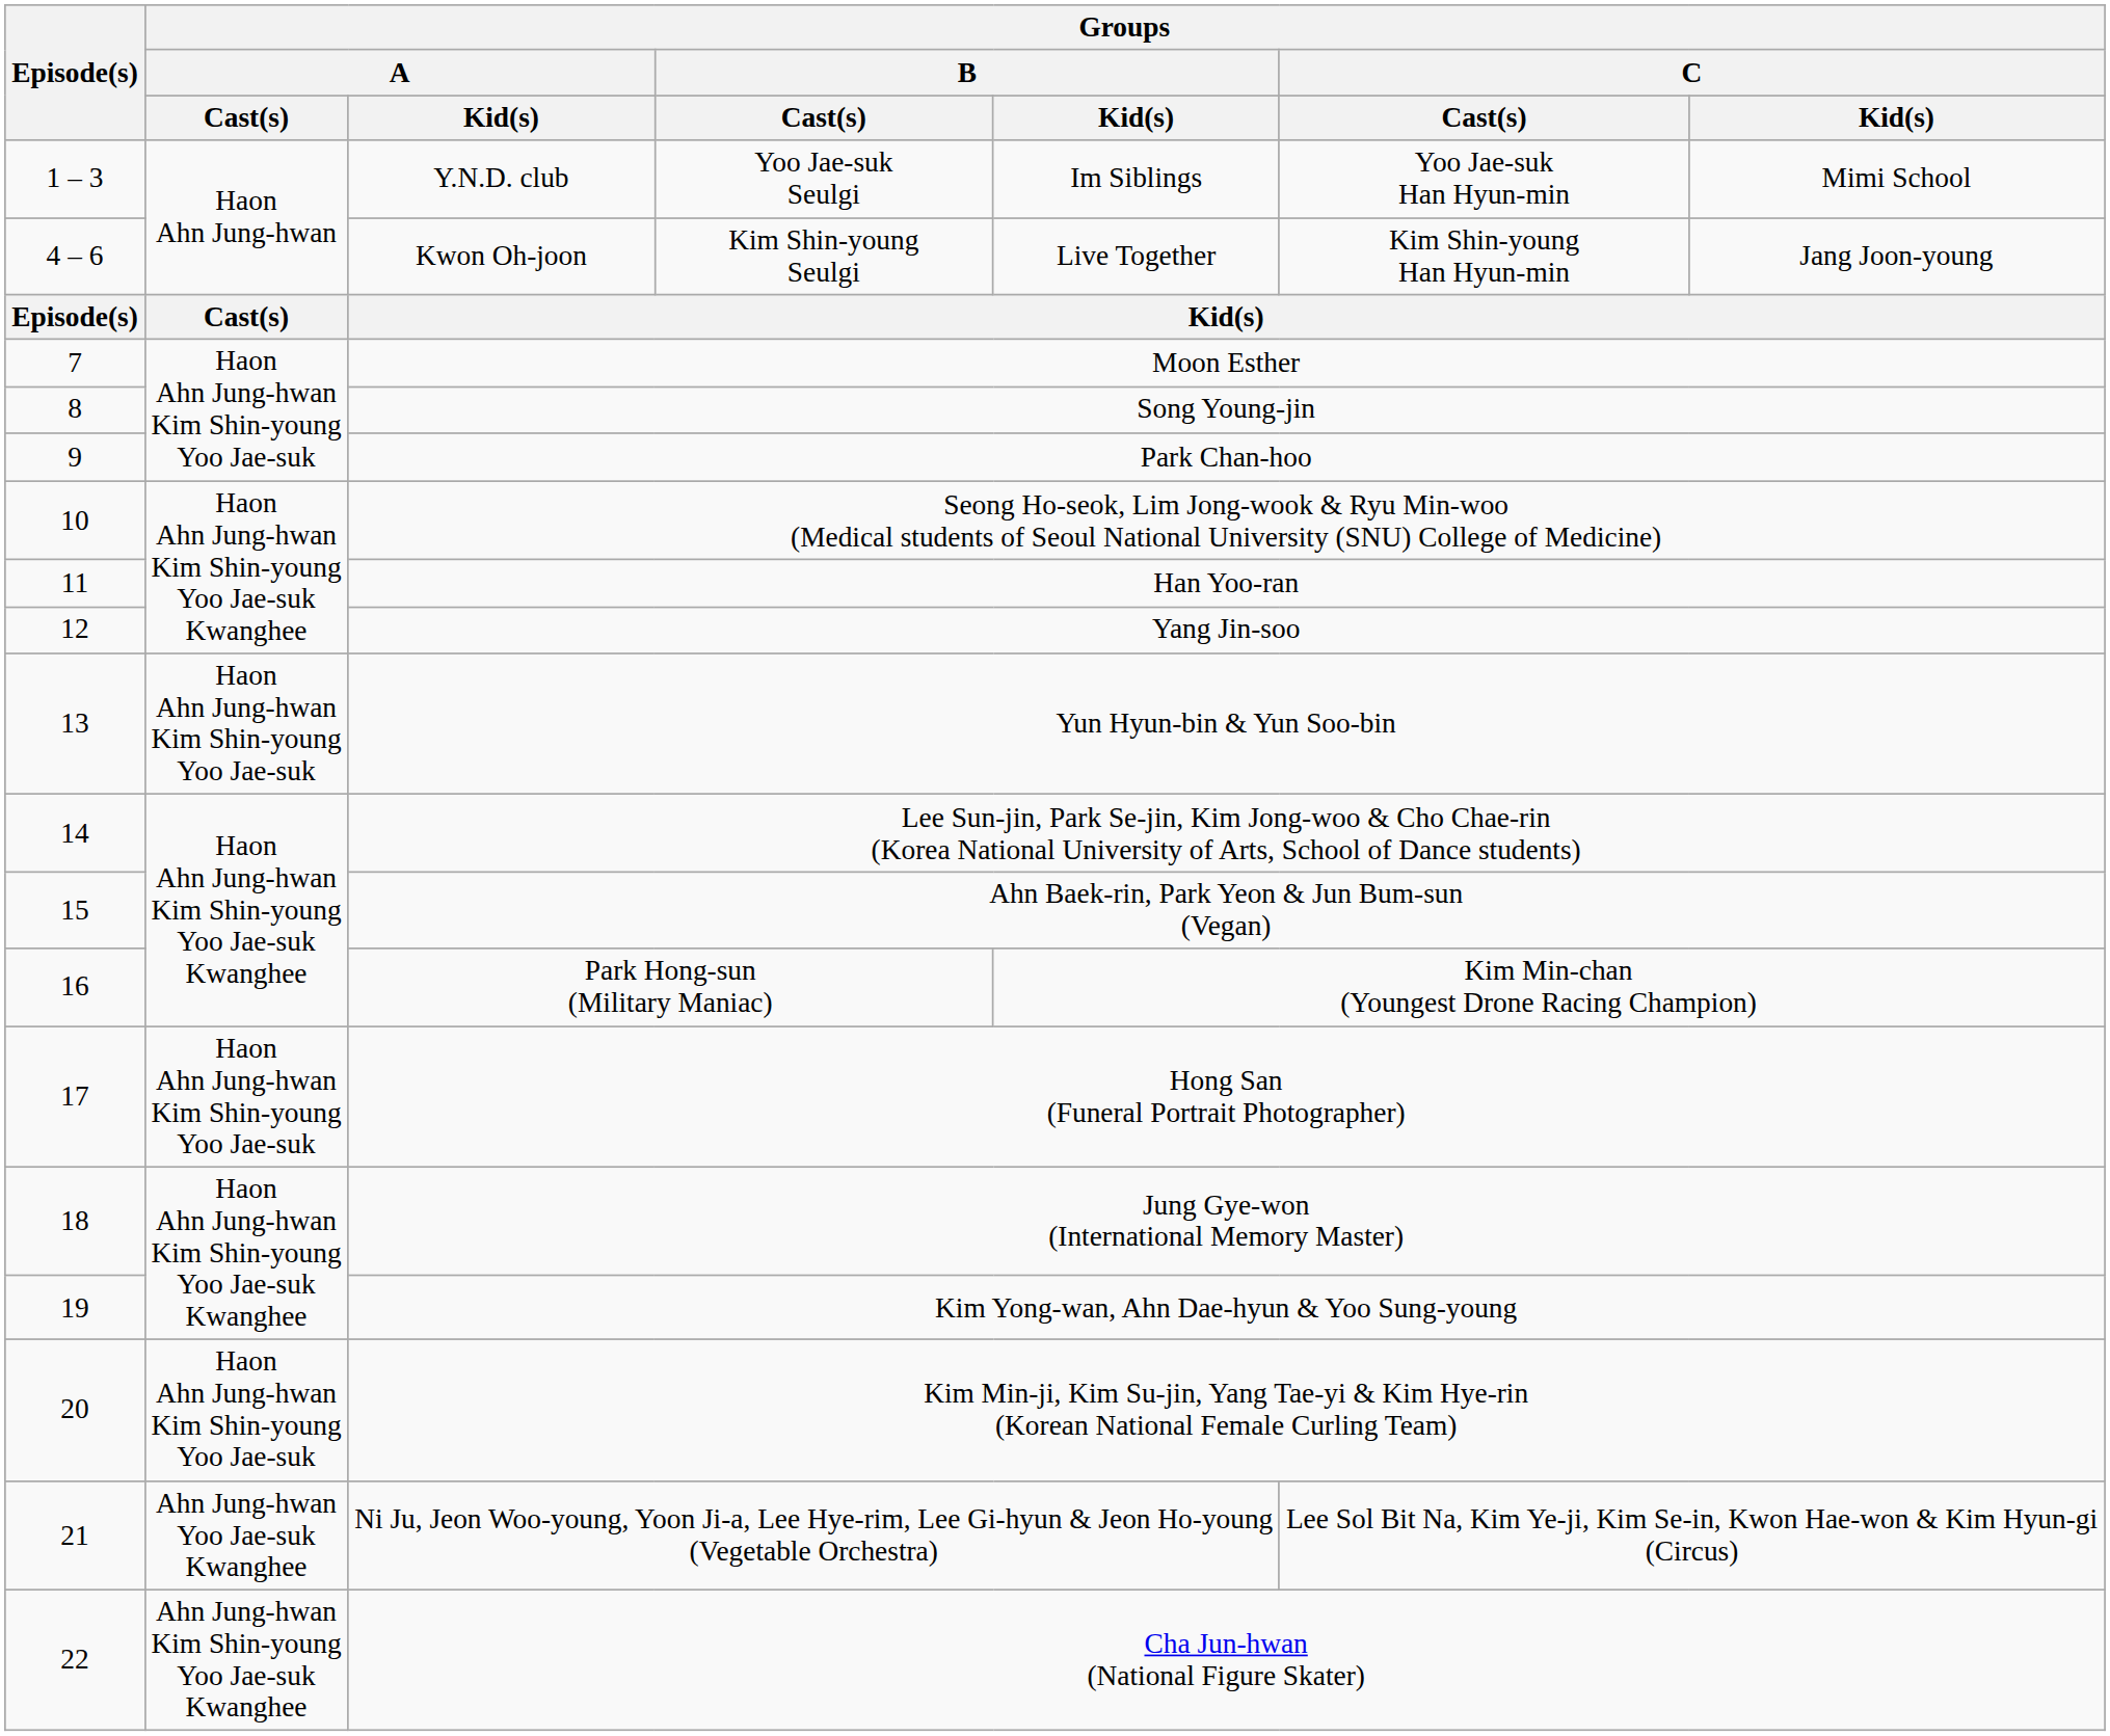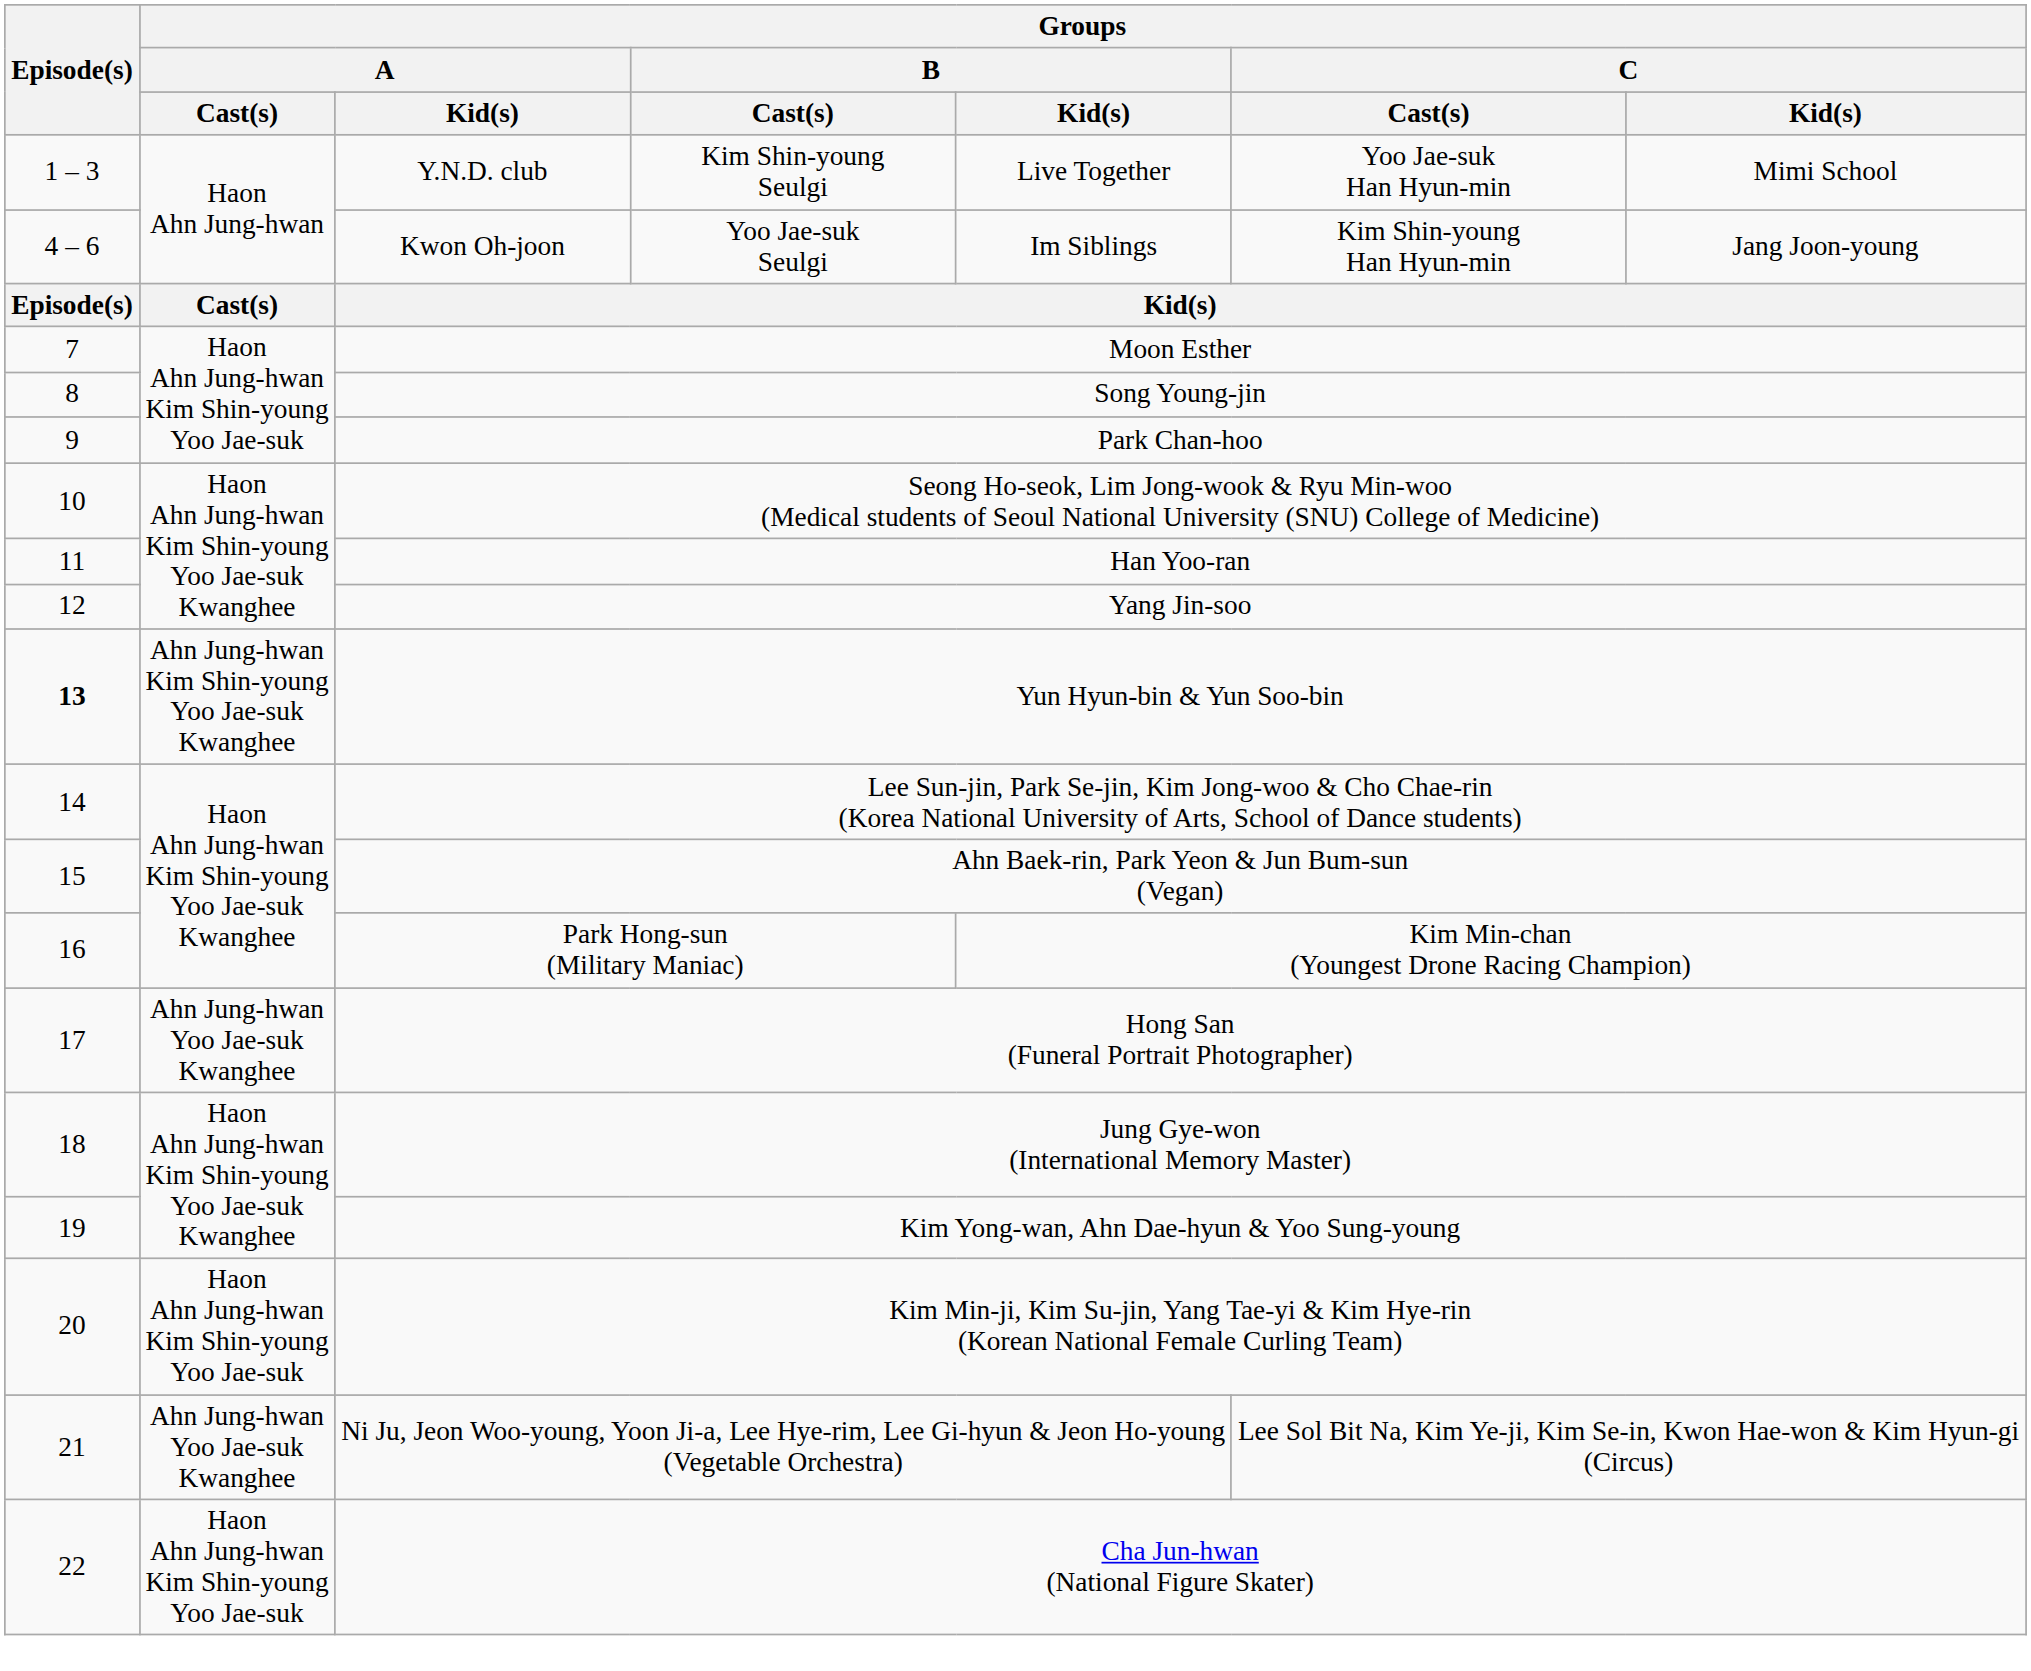Y.N.D. club | Groups / B / Cast(s): Yoo Jae-suk Seulgi -> Kim Shin-young Seulgi
Y.N.D. club | Groups / B / Kid(s): Im Siblings -> Live Together
Kwon Oh-joon | Groups / B / Cast(s): Kim Shin-young Seulgi -> Yoo Jae-suk Seulgi
Kwon Oh-joon | Groups / B / Kid(s): Live Together -> Im Siblings
Yun Hyun-bin & Yun Soo-bin | Episode(s): normal -> bold
Yun Hyun-bin & Yun Soo-bin | Groups / A / Cast(s): Haon Ahn Jung-hwan Kim Shin-young Yoo Jae-suk -> Ahn Jung-hwan Kim Shin-young Yoo Jae-suk Kwanghee
Hong San (Funeral Portrait Photographer) | Groups / A / Cast(s): Haon Ahn Jung-hwan Kim Shin-young Yoo Jae-suk -> Ahn Jung-hwan Yoo Jae-suk Kwanghee
Cha Jun-hwan (National Figure Skater) | Groups / A / Cast(s): Ahn Jung-hwan Kim Shin-young Yoo Jae-suk Kwanghee -> Haon Ahn Jung-hwan Kim Shin-young Yoo Jae-suk
